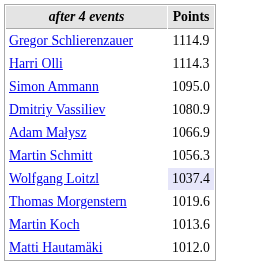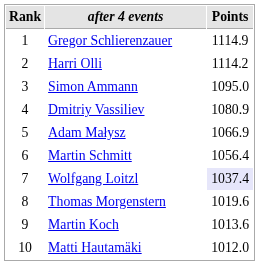+ column: Rank | 1 | 2 | 3 | 4 | 5 | 6 | 7 | 8 | 9 | 10
Harri Olli | Points: 1114.3 -> 1114.2
Martin Schmitt | Points: 1056.3 -> 1056.4
